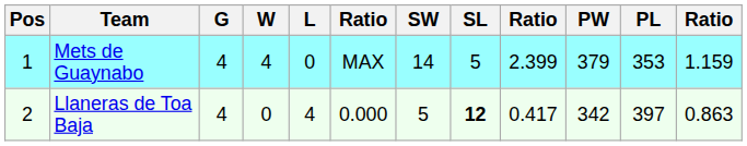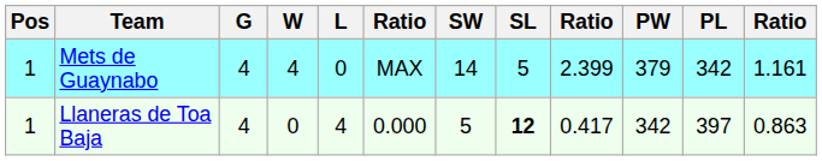Mets de Guaynabo | PL: 353 -> 342
Mets de Guaynabo | column 12: 1.159 -> 1.161
Llaneras de Toa Baja | Pos: 2 -> 1
